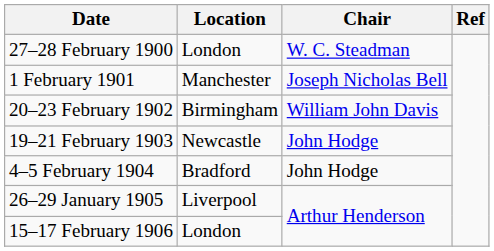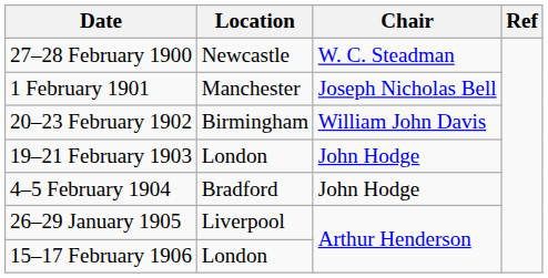27–28 February 1900 | Location: London -> Newcastle
19–21 February 1903 | Location: Newcastle -> London
